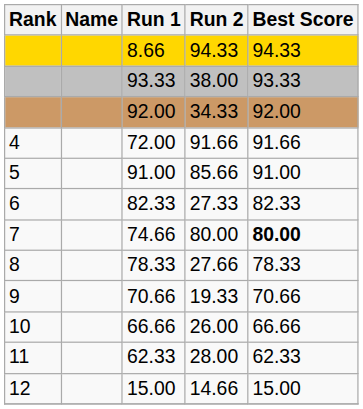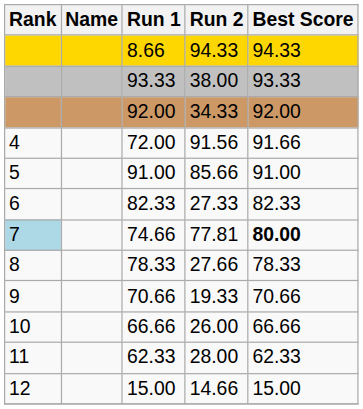72.00 | Run 2: 91.66 -> 91.56
74.66 | Rank: no background -> lightblue background
74.66 | Run 2: 80.00 -> 77.81
